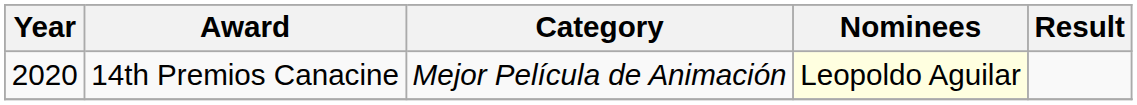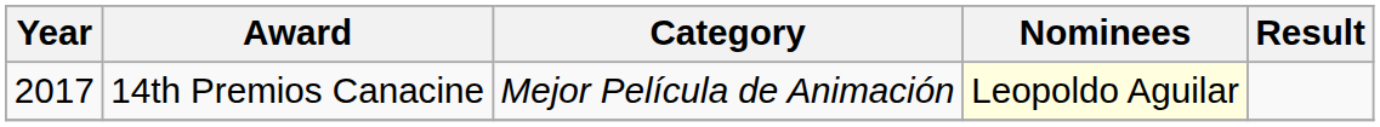14th Premios Canacine | Year: 2020 -> 2017
